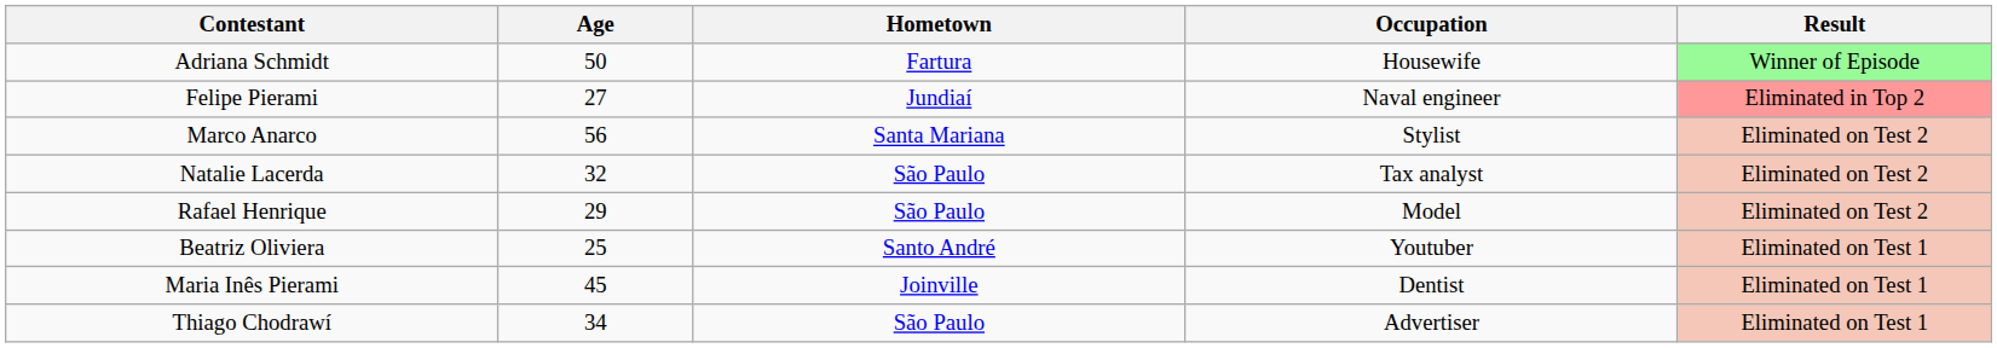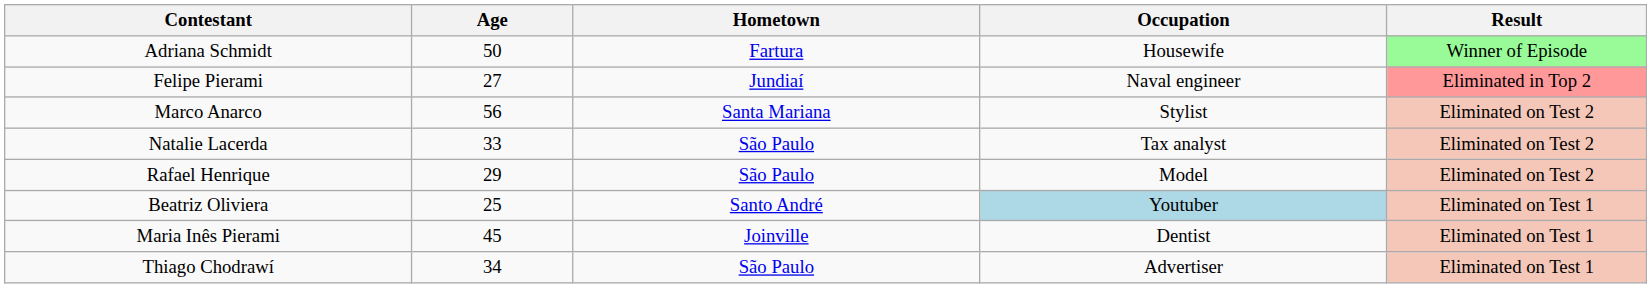Natalie Lacerda | Age: 32 -> 33
Beatriz Oliviera | Occupation: no background -> lightblue background
